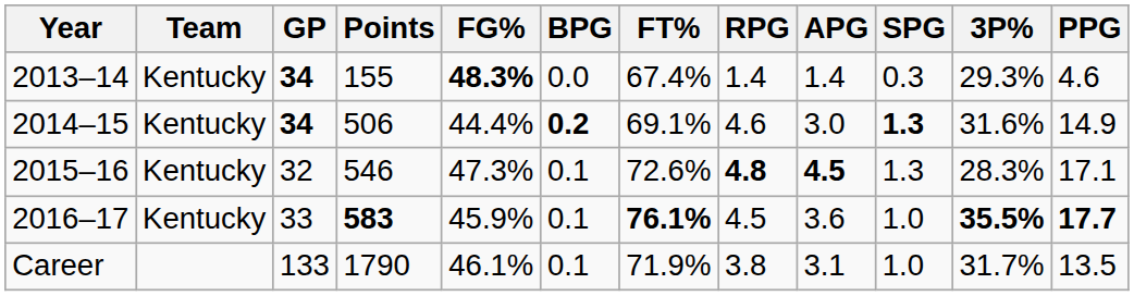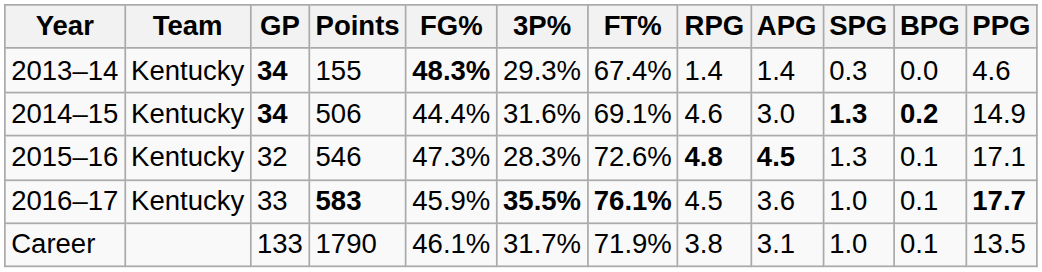columns swapped: 3P% <-> BPG
